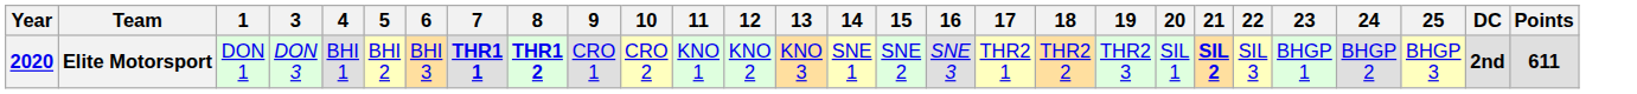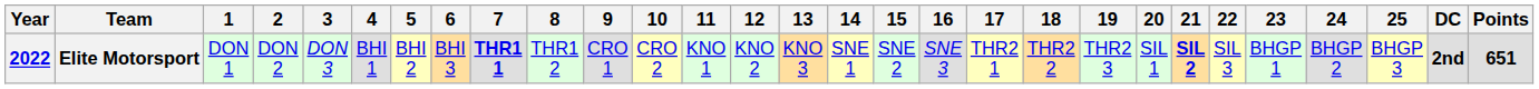+ column: 2 | DON 2
Elite Motorsport | Year: 2020 -> 2022
Elite Motorsport | 8: bold -> normal
Elite Motorsport | Points: 611 -> 651
